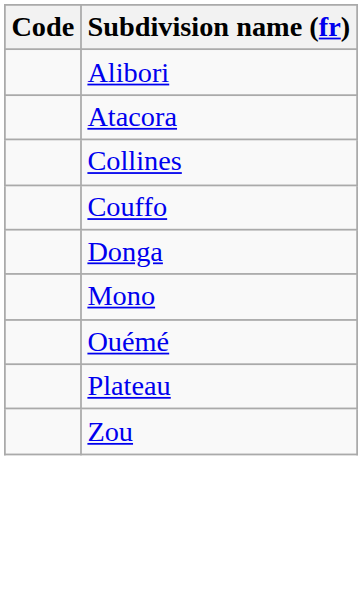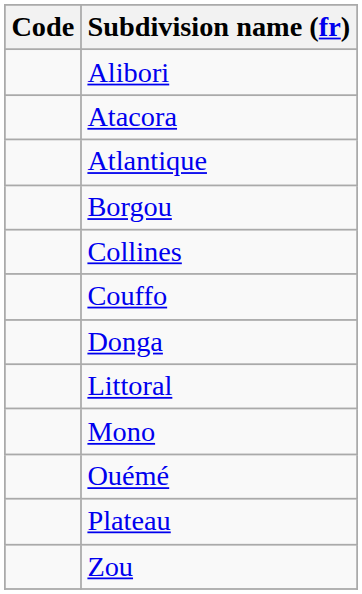+ row: Atlantique
+ row: Borgou
+ row: Littoral
